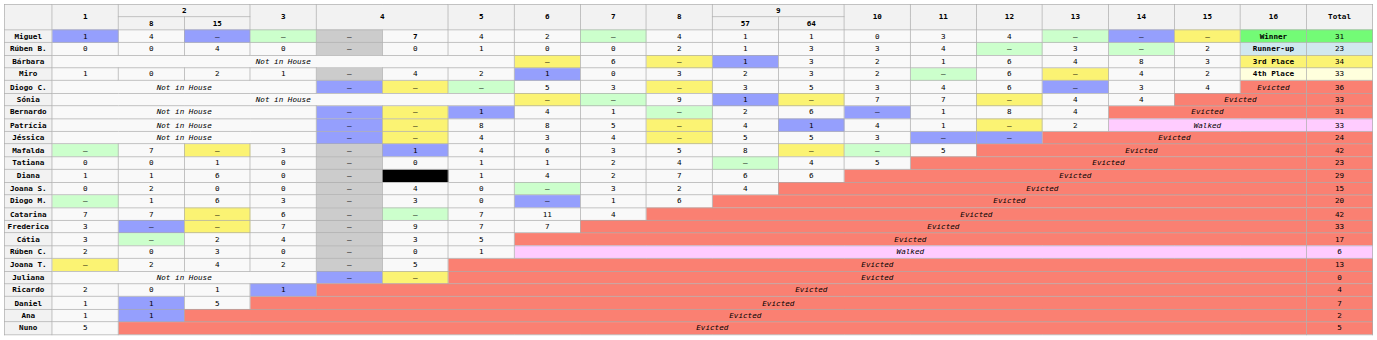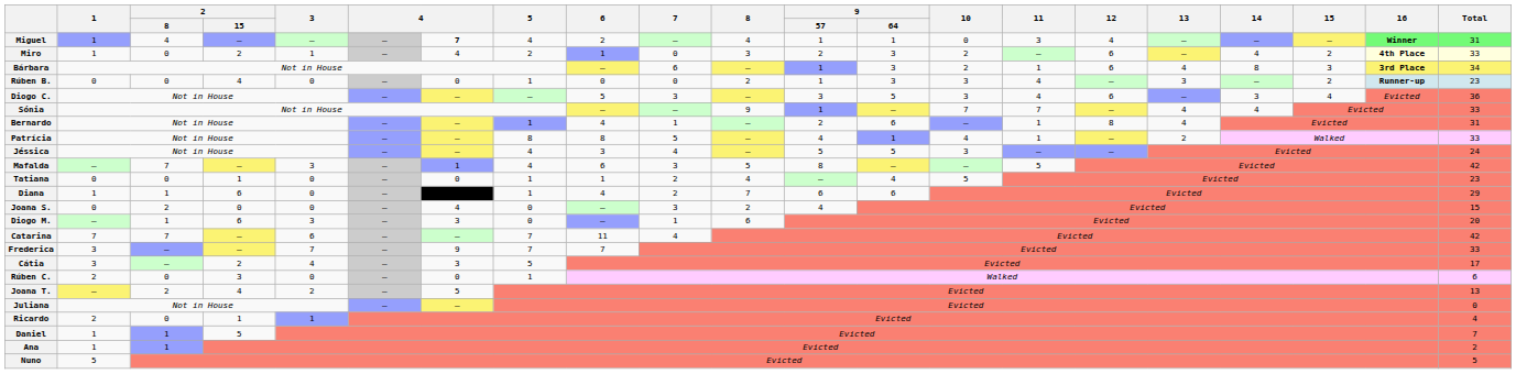rows swapped: Rúben B. <-> Miro
